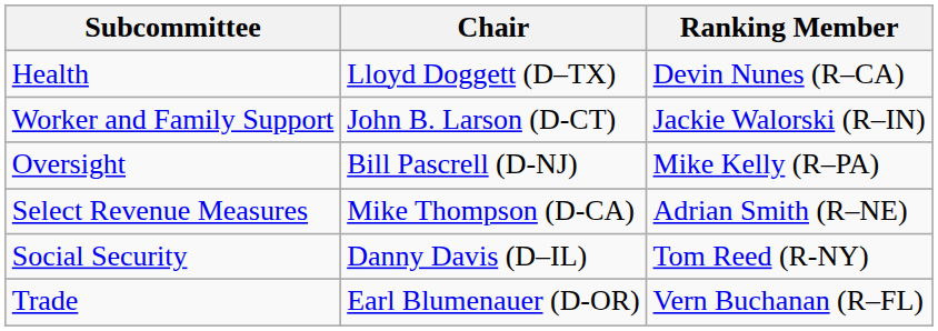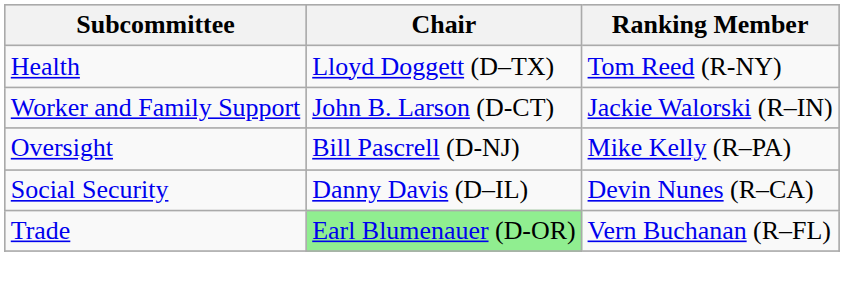Health | Ranking Member: Devin Nunes (R–CA) -> Tom Reed (R-NY)
- row: Select Revenue Measures | Mike Thompson (D-CA) | Adrian Smith (R–NE)
Social Security | Ranking Member: Tom Reed (R-NY) -> Devin Nunes (R–CA)
Trade | Chair: no background -> lightgreen background
